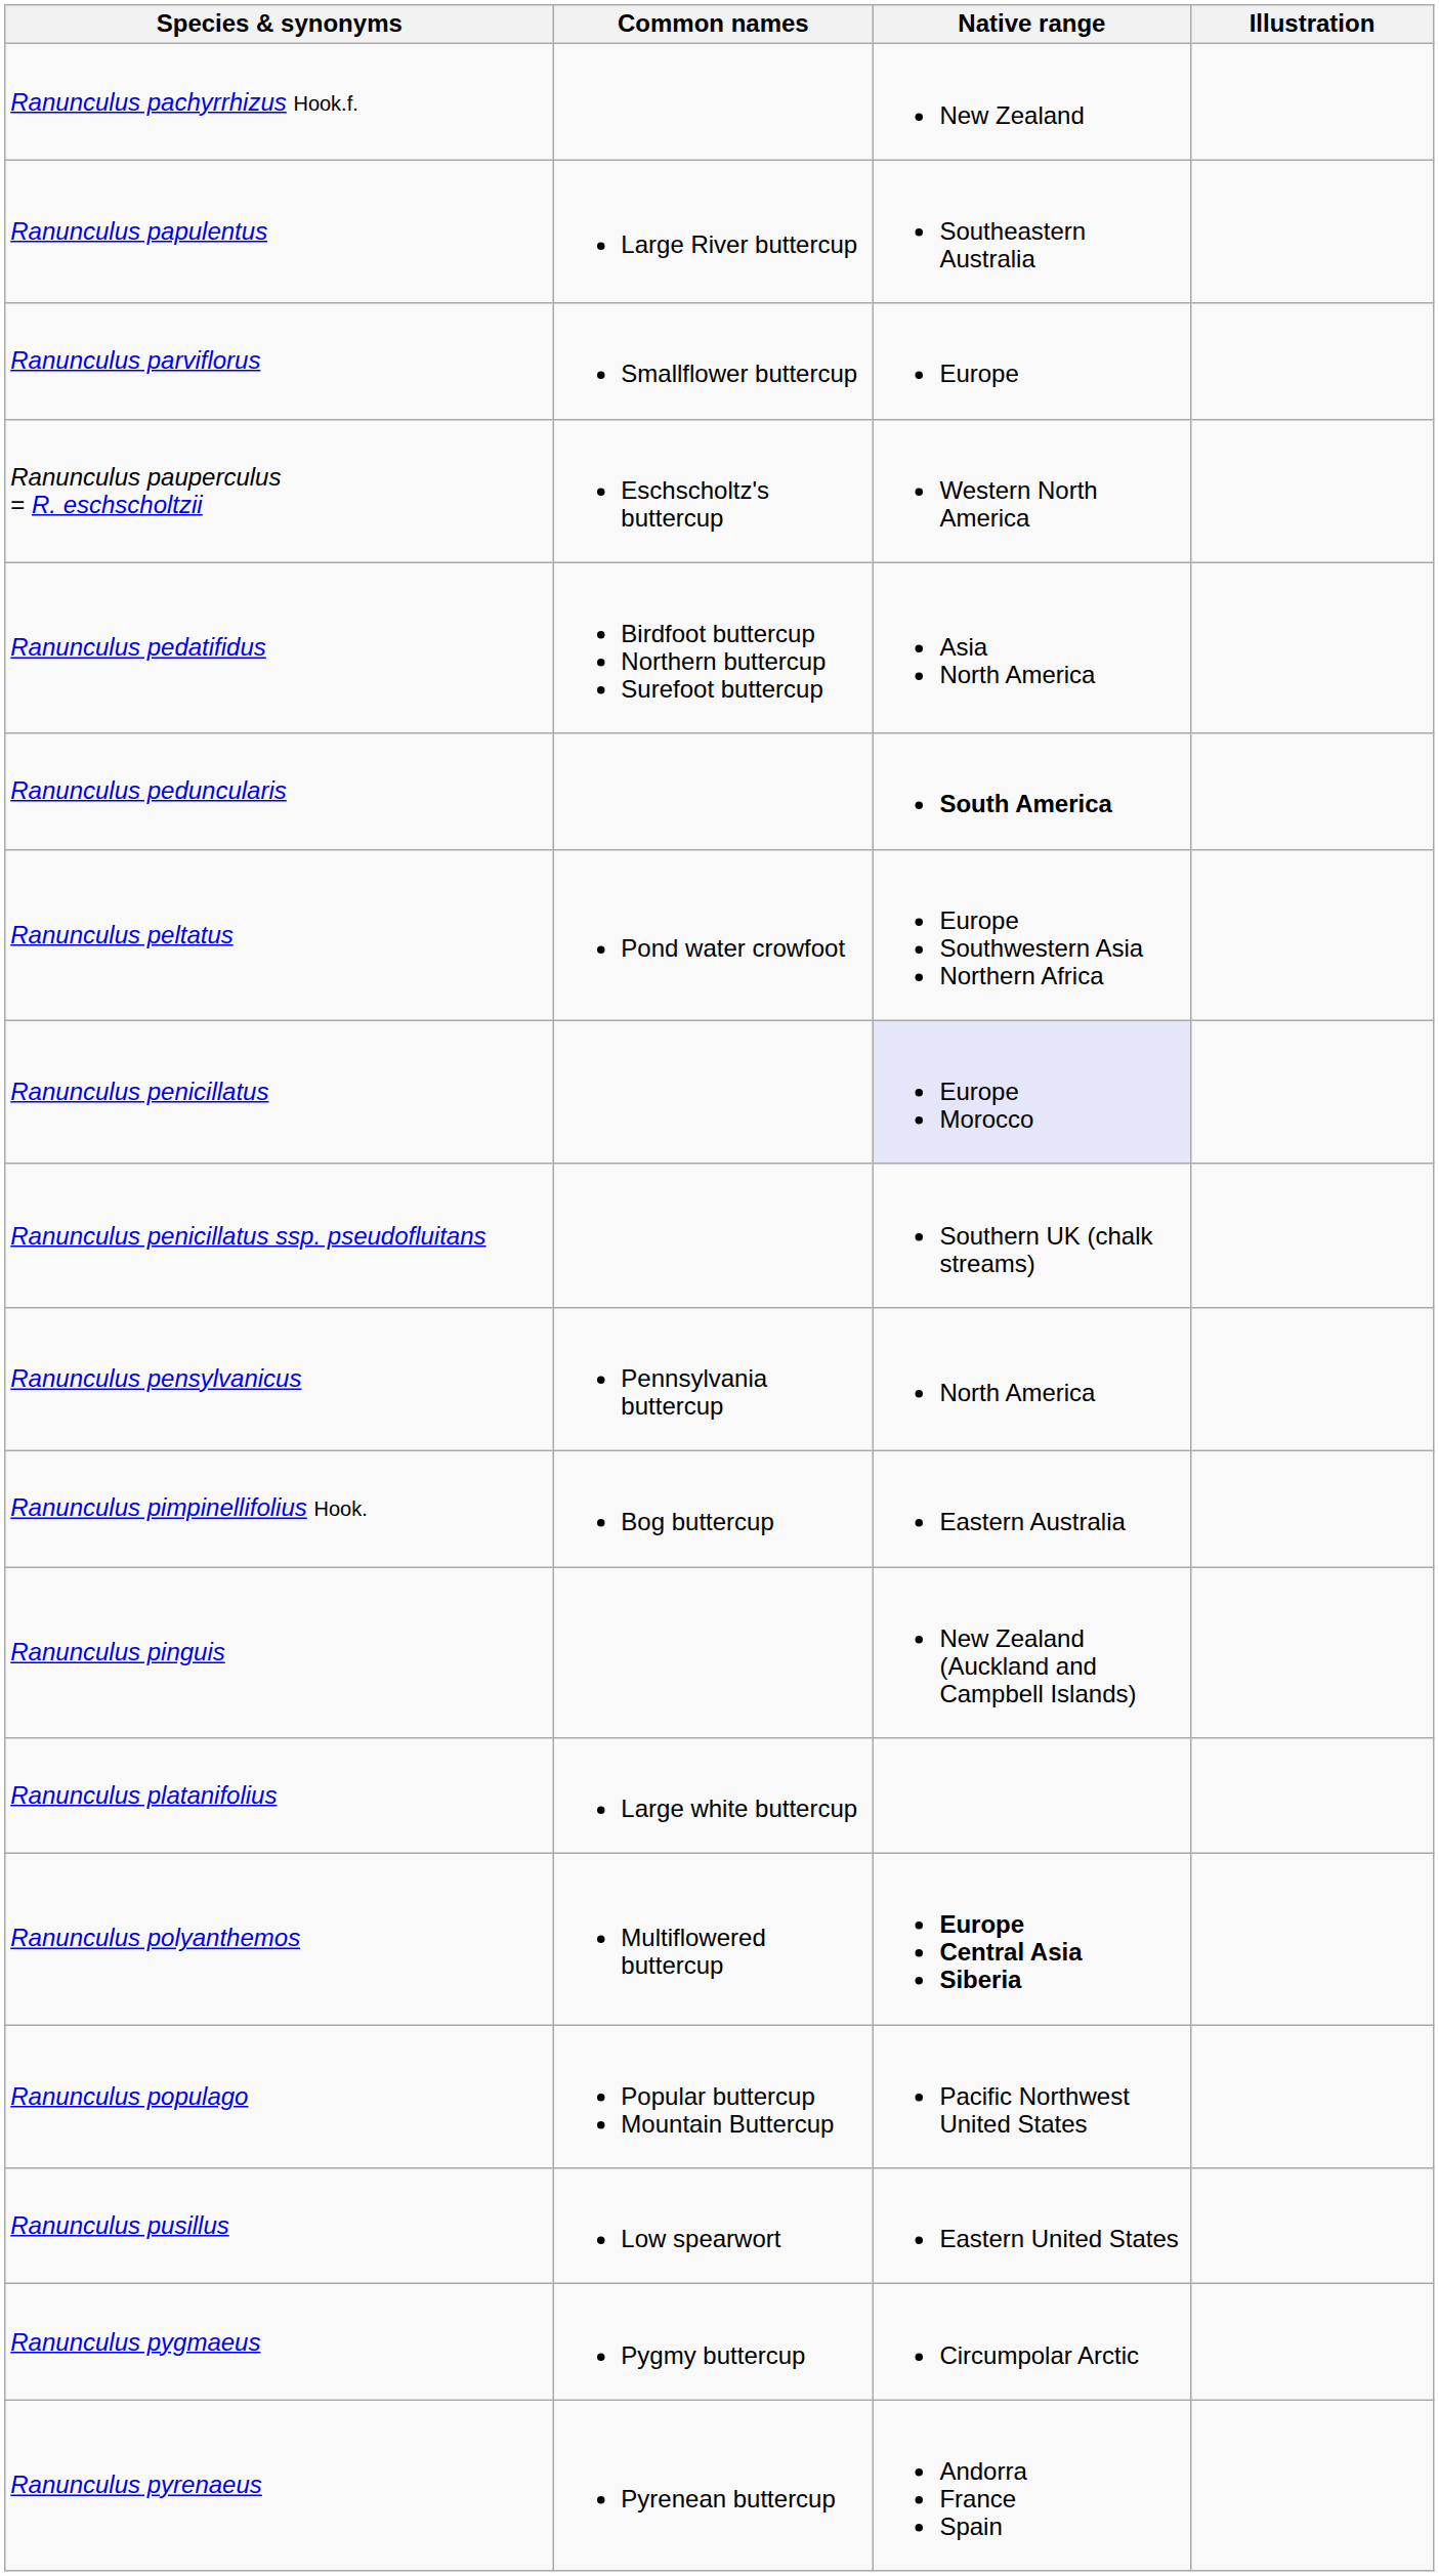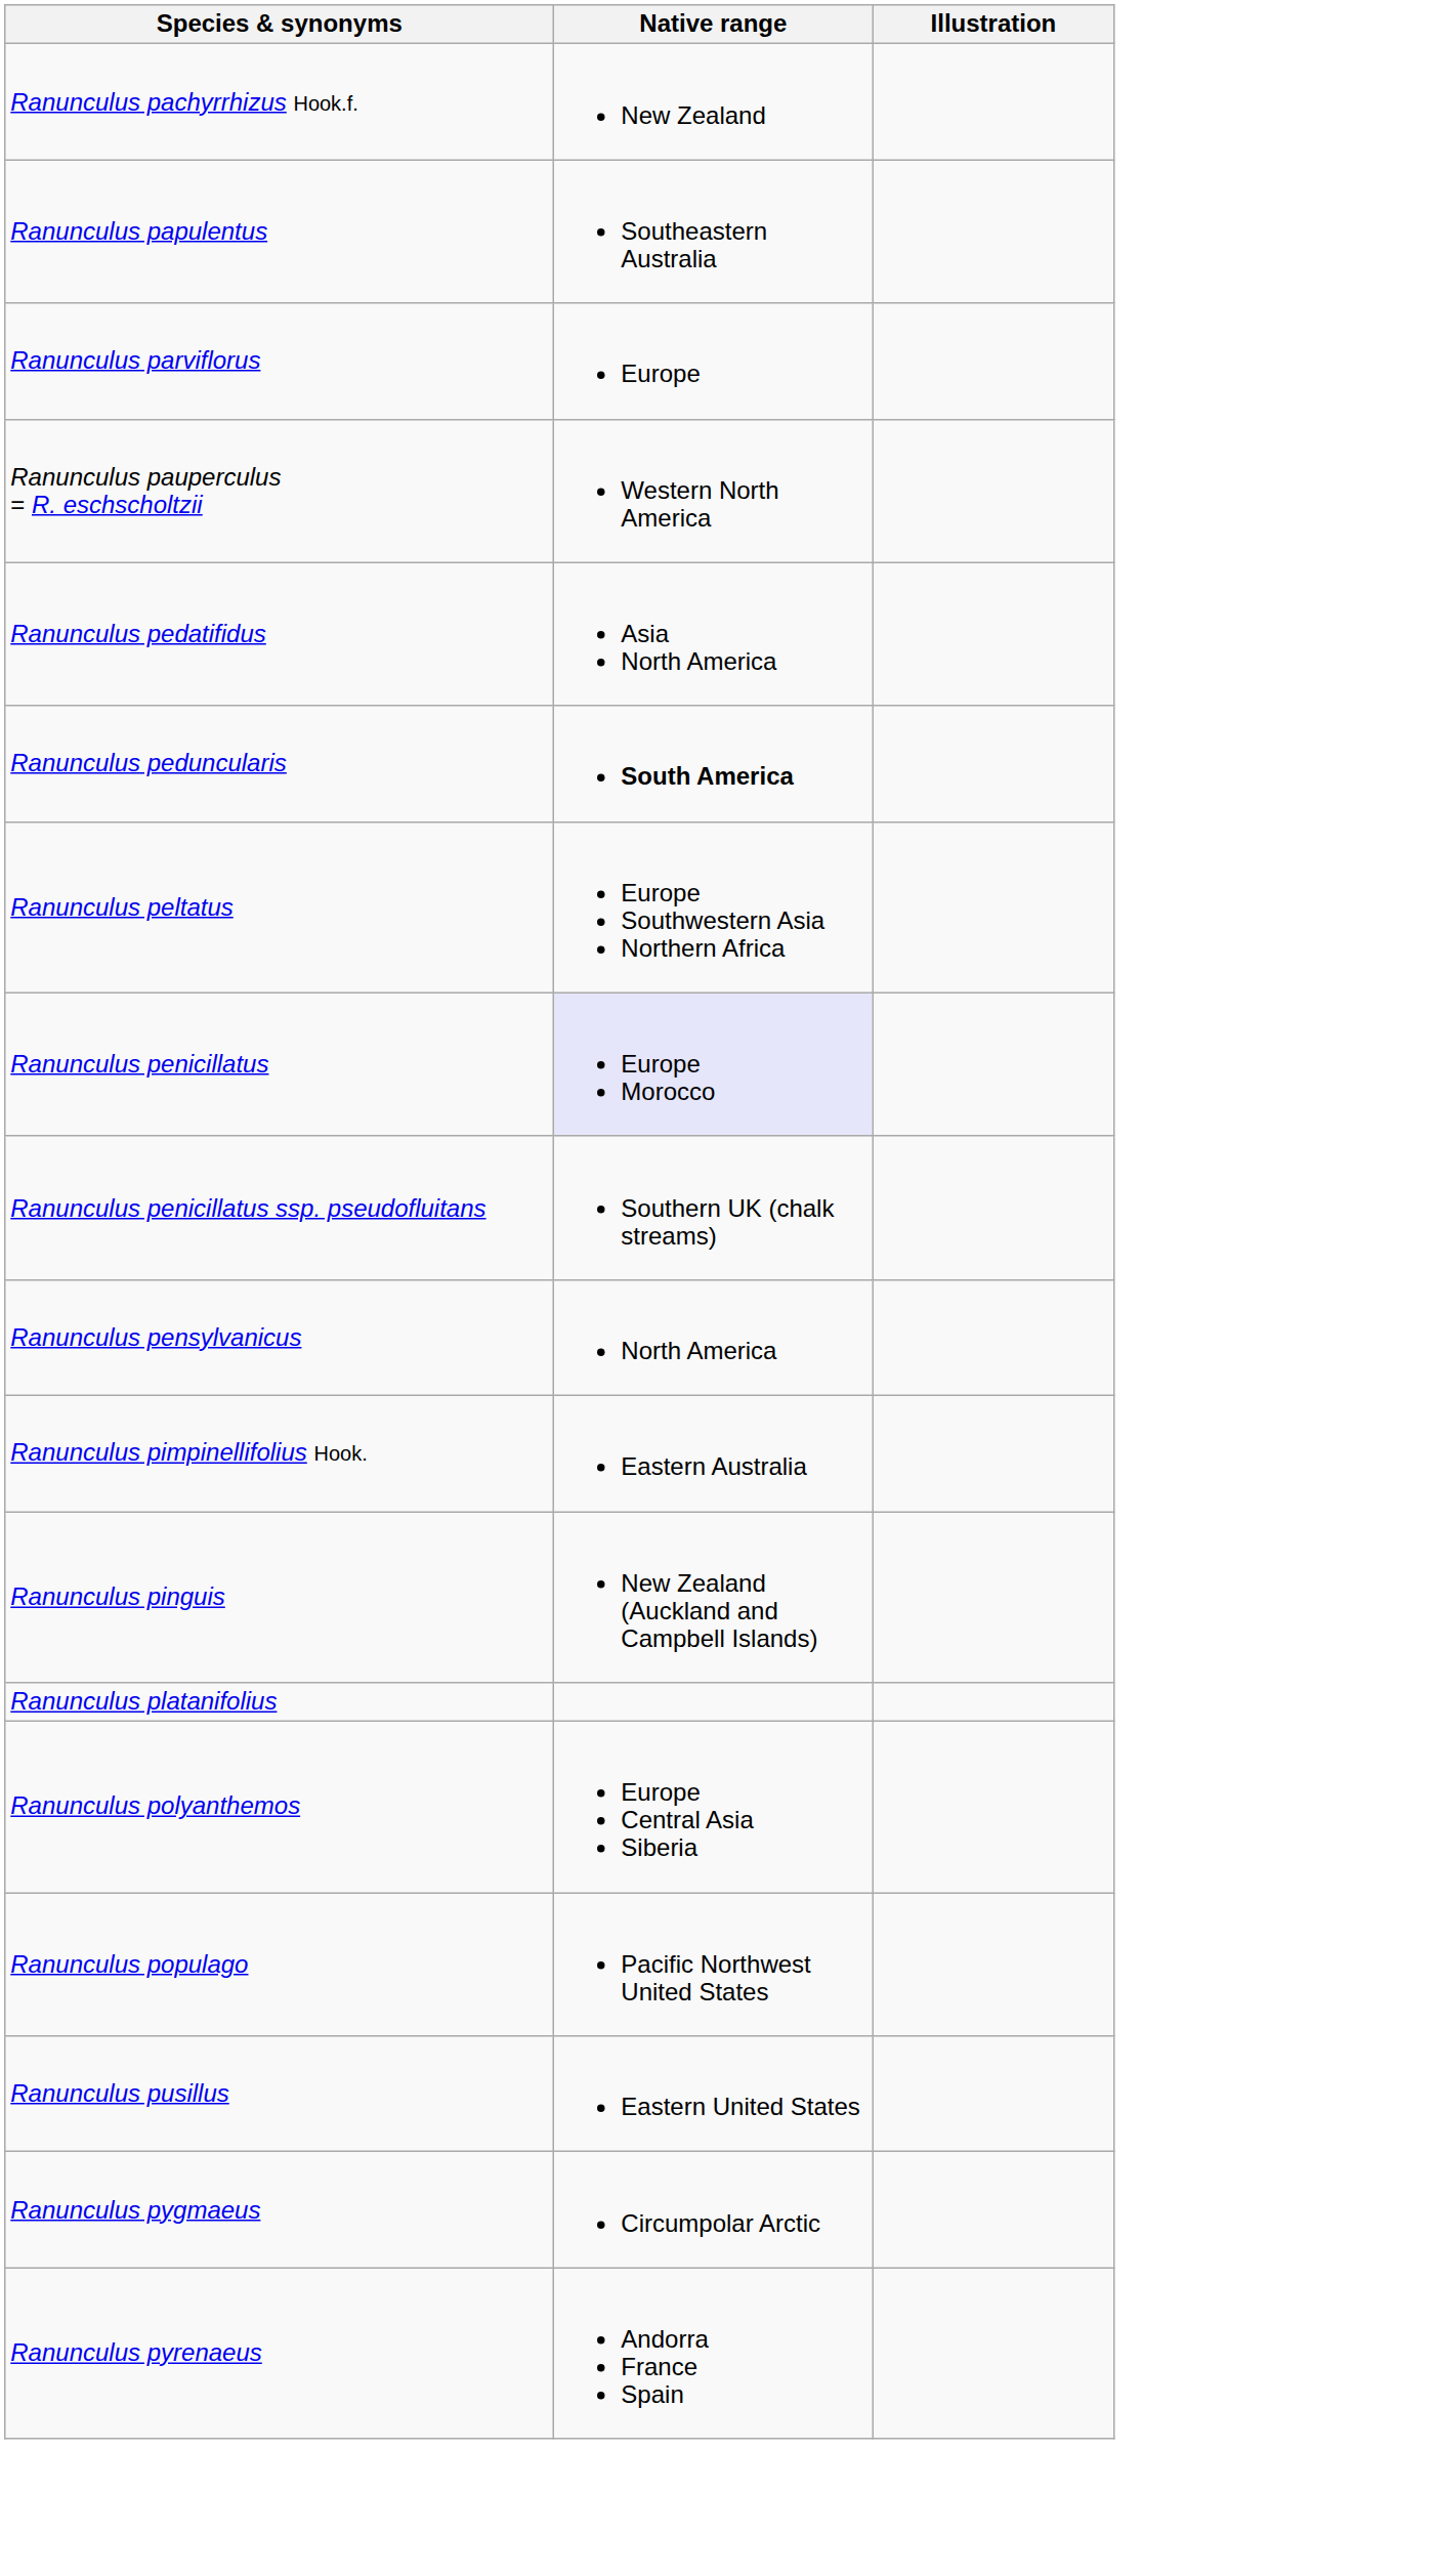- column: Common names | Large River buttercup | Smallflower buttercup | Eschscholtz's buttercup | Birdfoot buttercup Northern buttercup Surefoot buttercup | Pond water crowfoot | Pennsylvania buttercup | Bog buttercup | Large white buttercup | Multiflowered buttercup | Popular buttercup Mountain Buttercup | Low spearwort | Pygmy buttercup | Pyrenean buttercup
Ranunculus polyanthemos | Native range: bold -> normal
